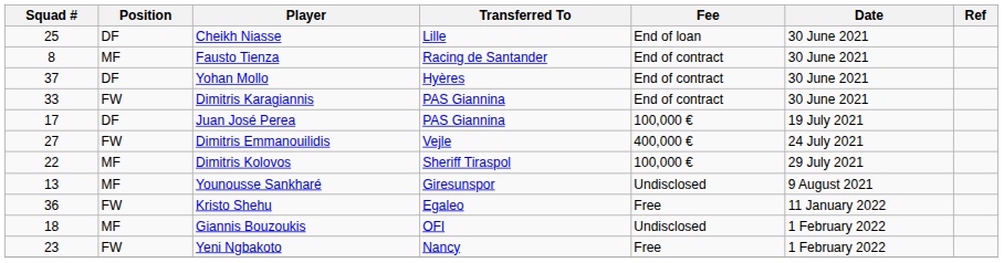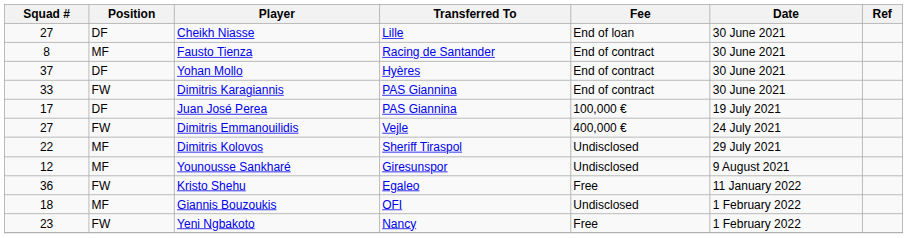Cheikh Niasse | Squad #: 25 -> 27
Dimitris Kolovos | Fee: 100,000 € -> Undisclosed
Younousse Sankharé | Squad #: 13 -> 12
